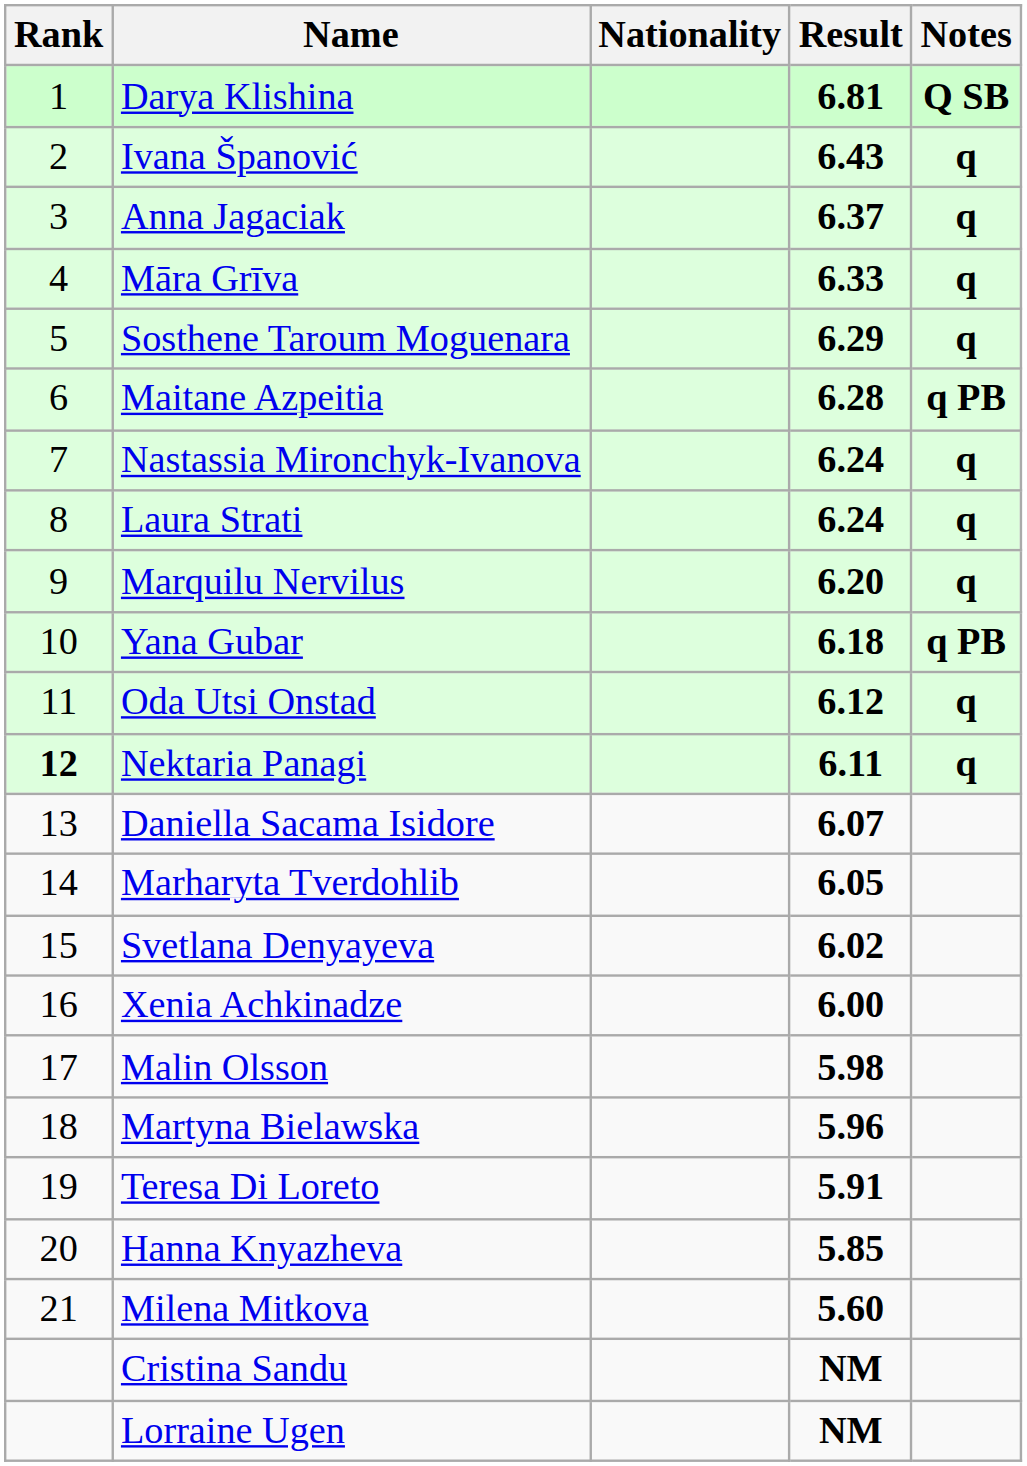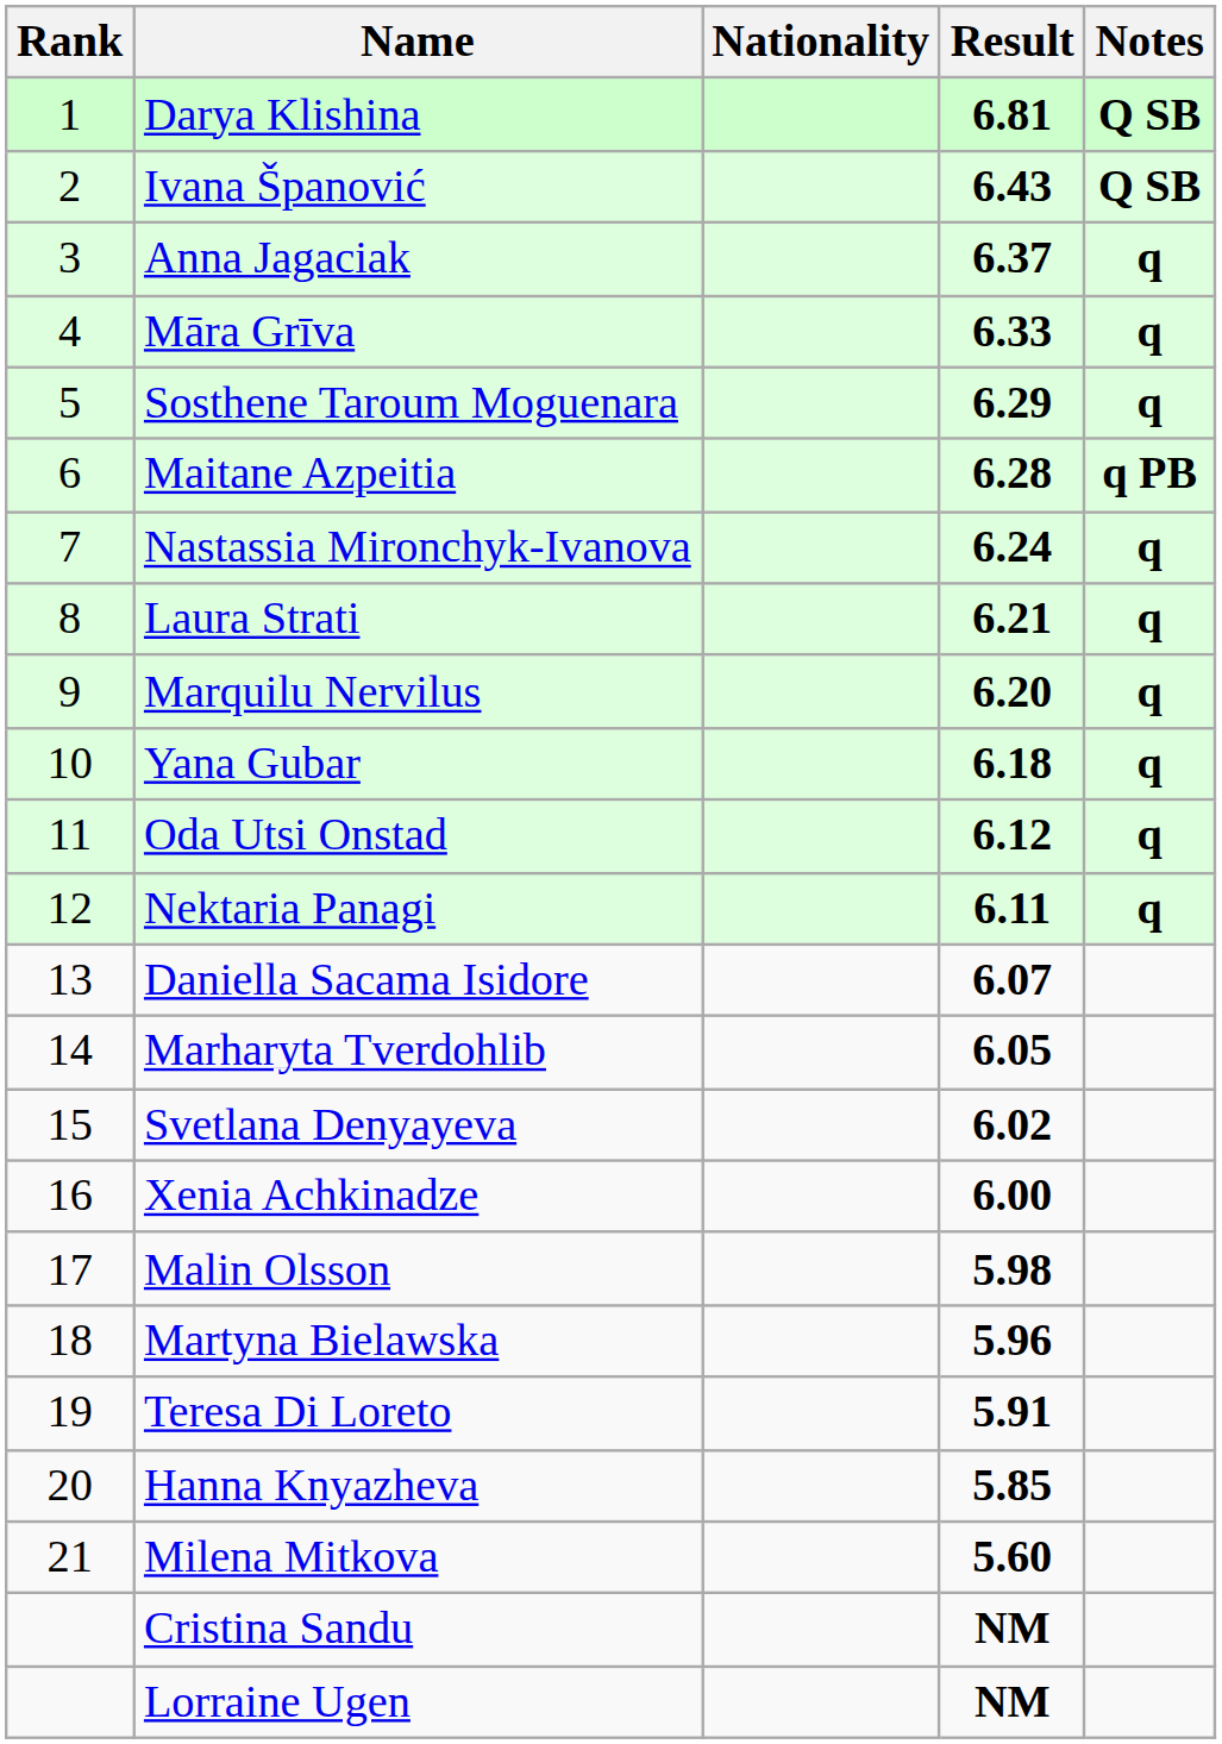Ivana Španović | Notes: q -> Q SB
Laura Strati | Result: 6.24 -> 6.21
Yana Gubar | Notes: q PB -> q
Nektaria Panagi | Rank: bold -> normal
